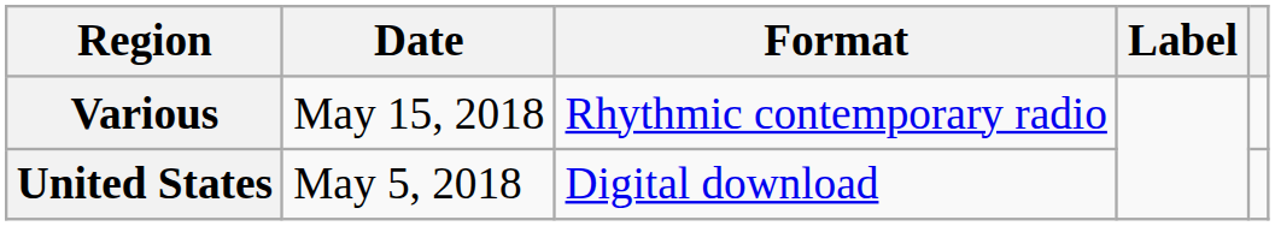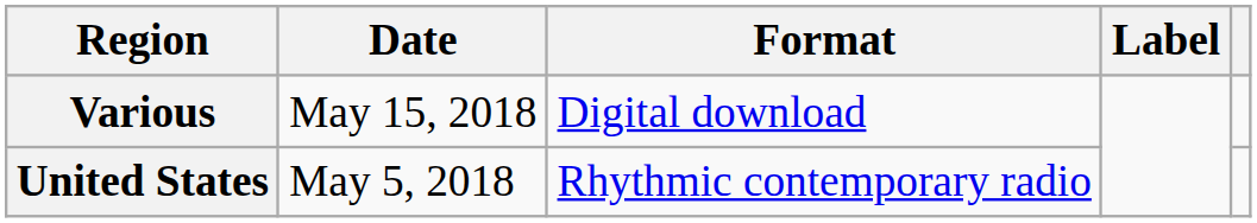Various | Format: Rhythmic contemporary radio -> Digital download
United States | Format: Digital download -> Rhythmic contemporary radio
